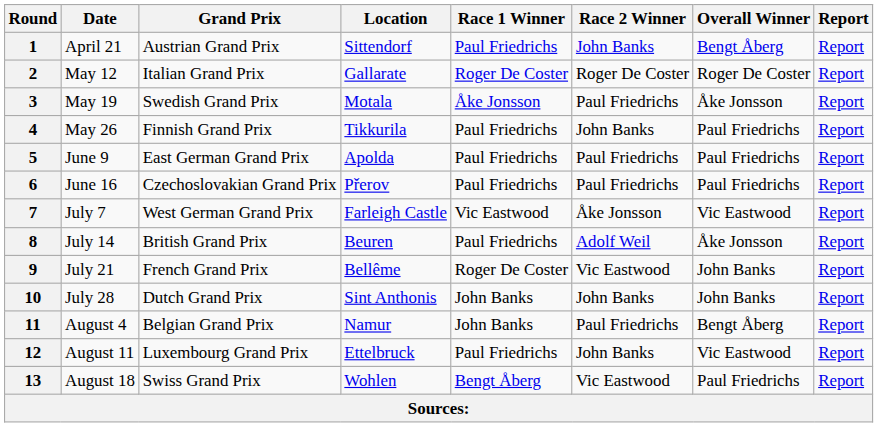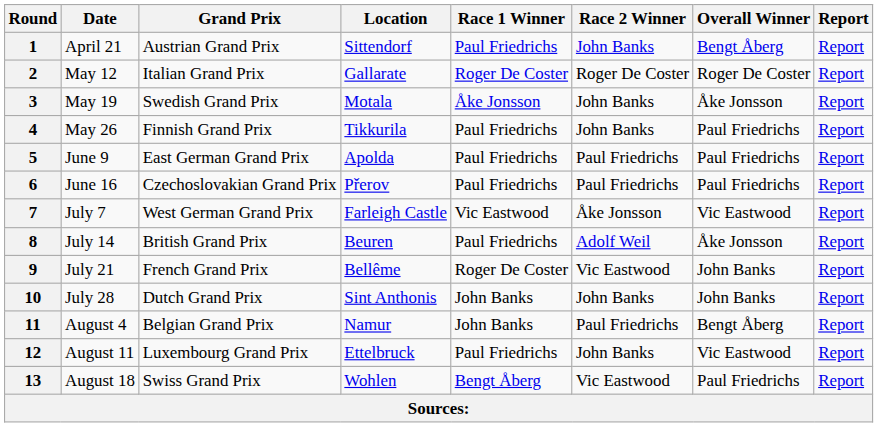3 | Race 2 Winner: Paul Friedrichs -> John Banks
